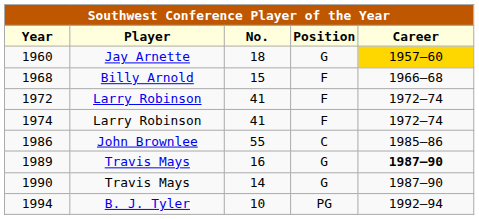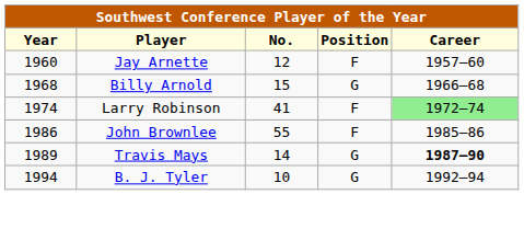1960 | No.: 18 -> 12
1960 | Position: G -> F
1960 | Career: gold background -> no background
1968 | Position: F -> G
- row: 1972 | Larry Robinson | 41 | F | 1972–74
1974 | Career: no background -> lightgreen background
1986 | Position: C -> F
1989 | No.: 16 -> 14
- row: 1990 | Travis Mays | 14 | G | 1987–90
1994 | Position: PG -> G
